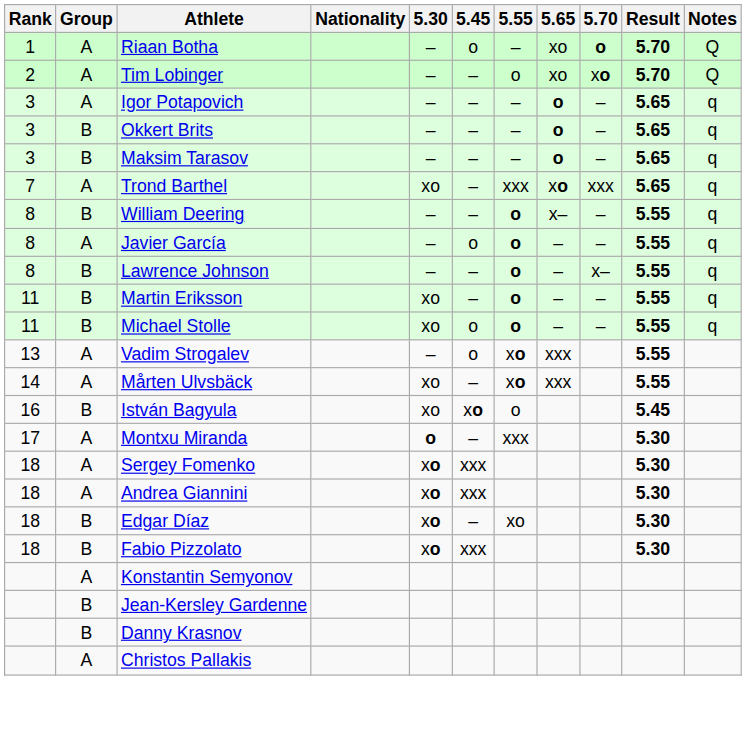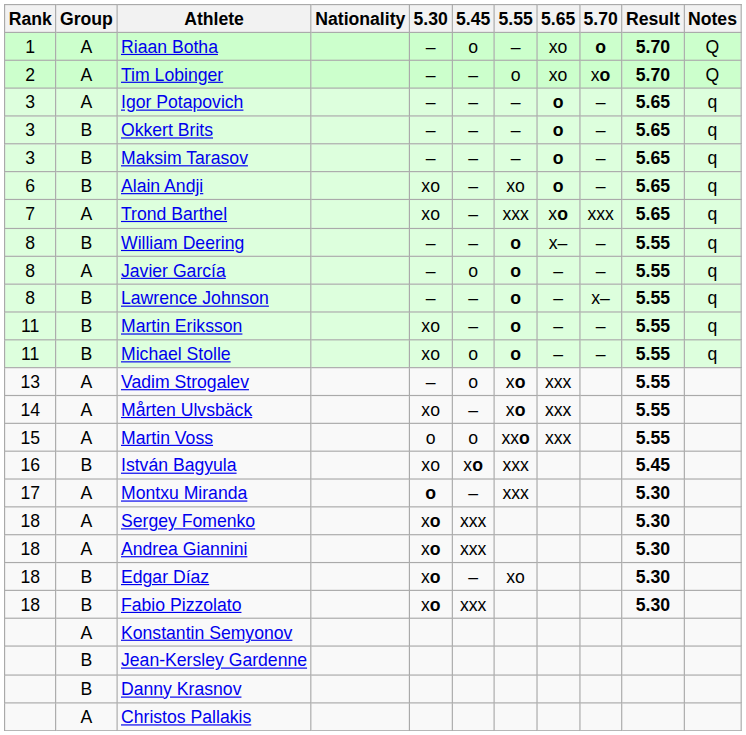+ row: 6 | B | Alain Andji | xo | – | xo | o | – | 5.65 | q
+ row: 15 | A | Martin Voss | o | o | xxo | xxx | 5.55
István Bagyula | 5.55: o -> xxx
